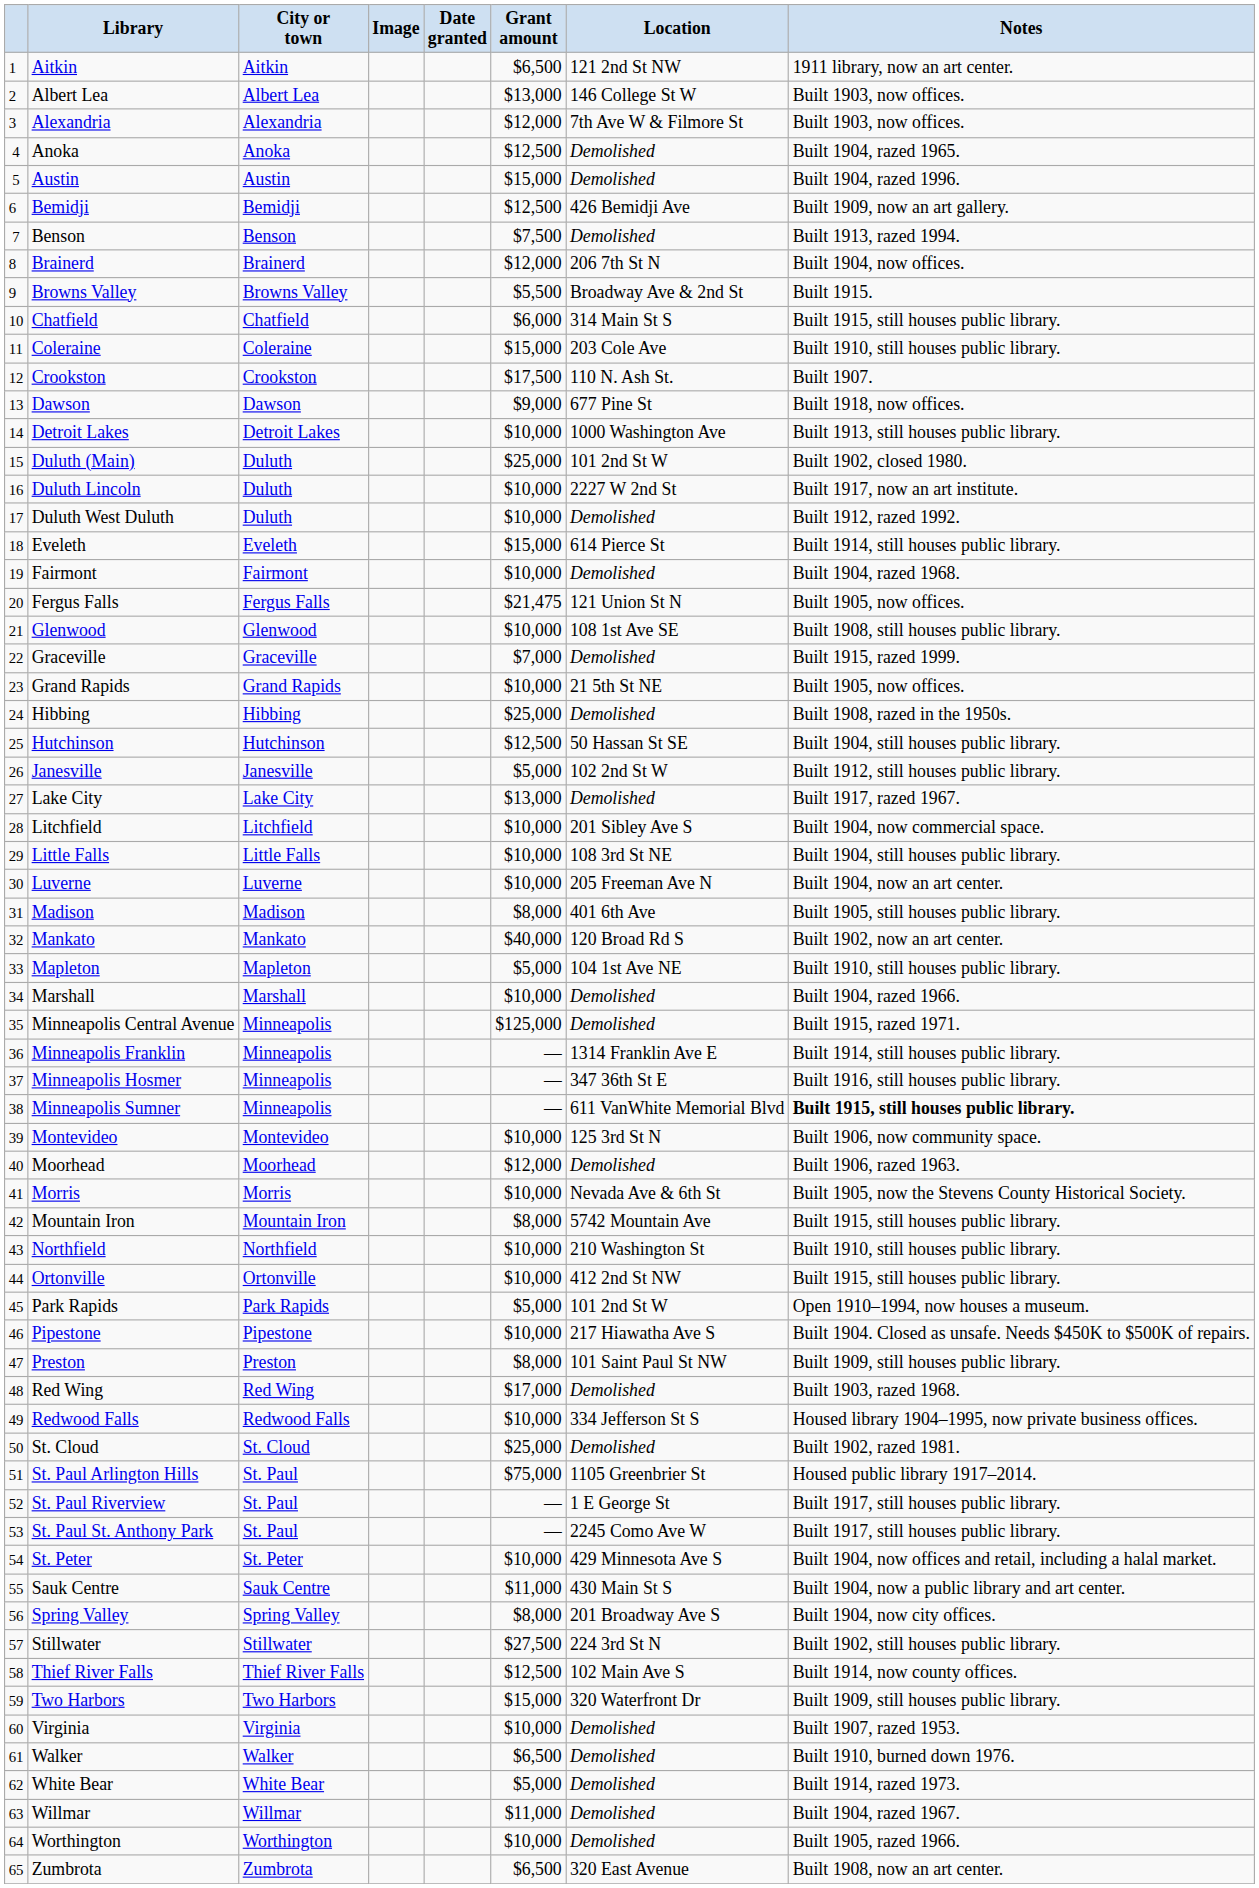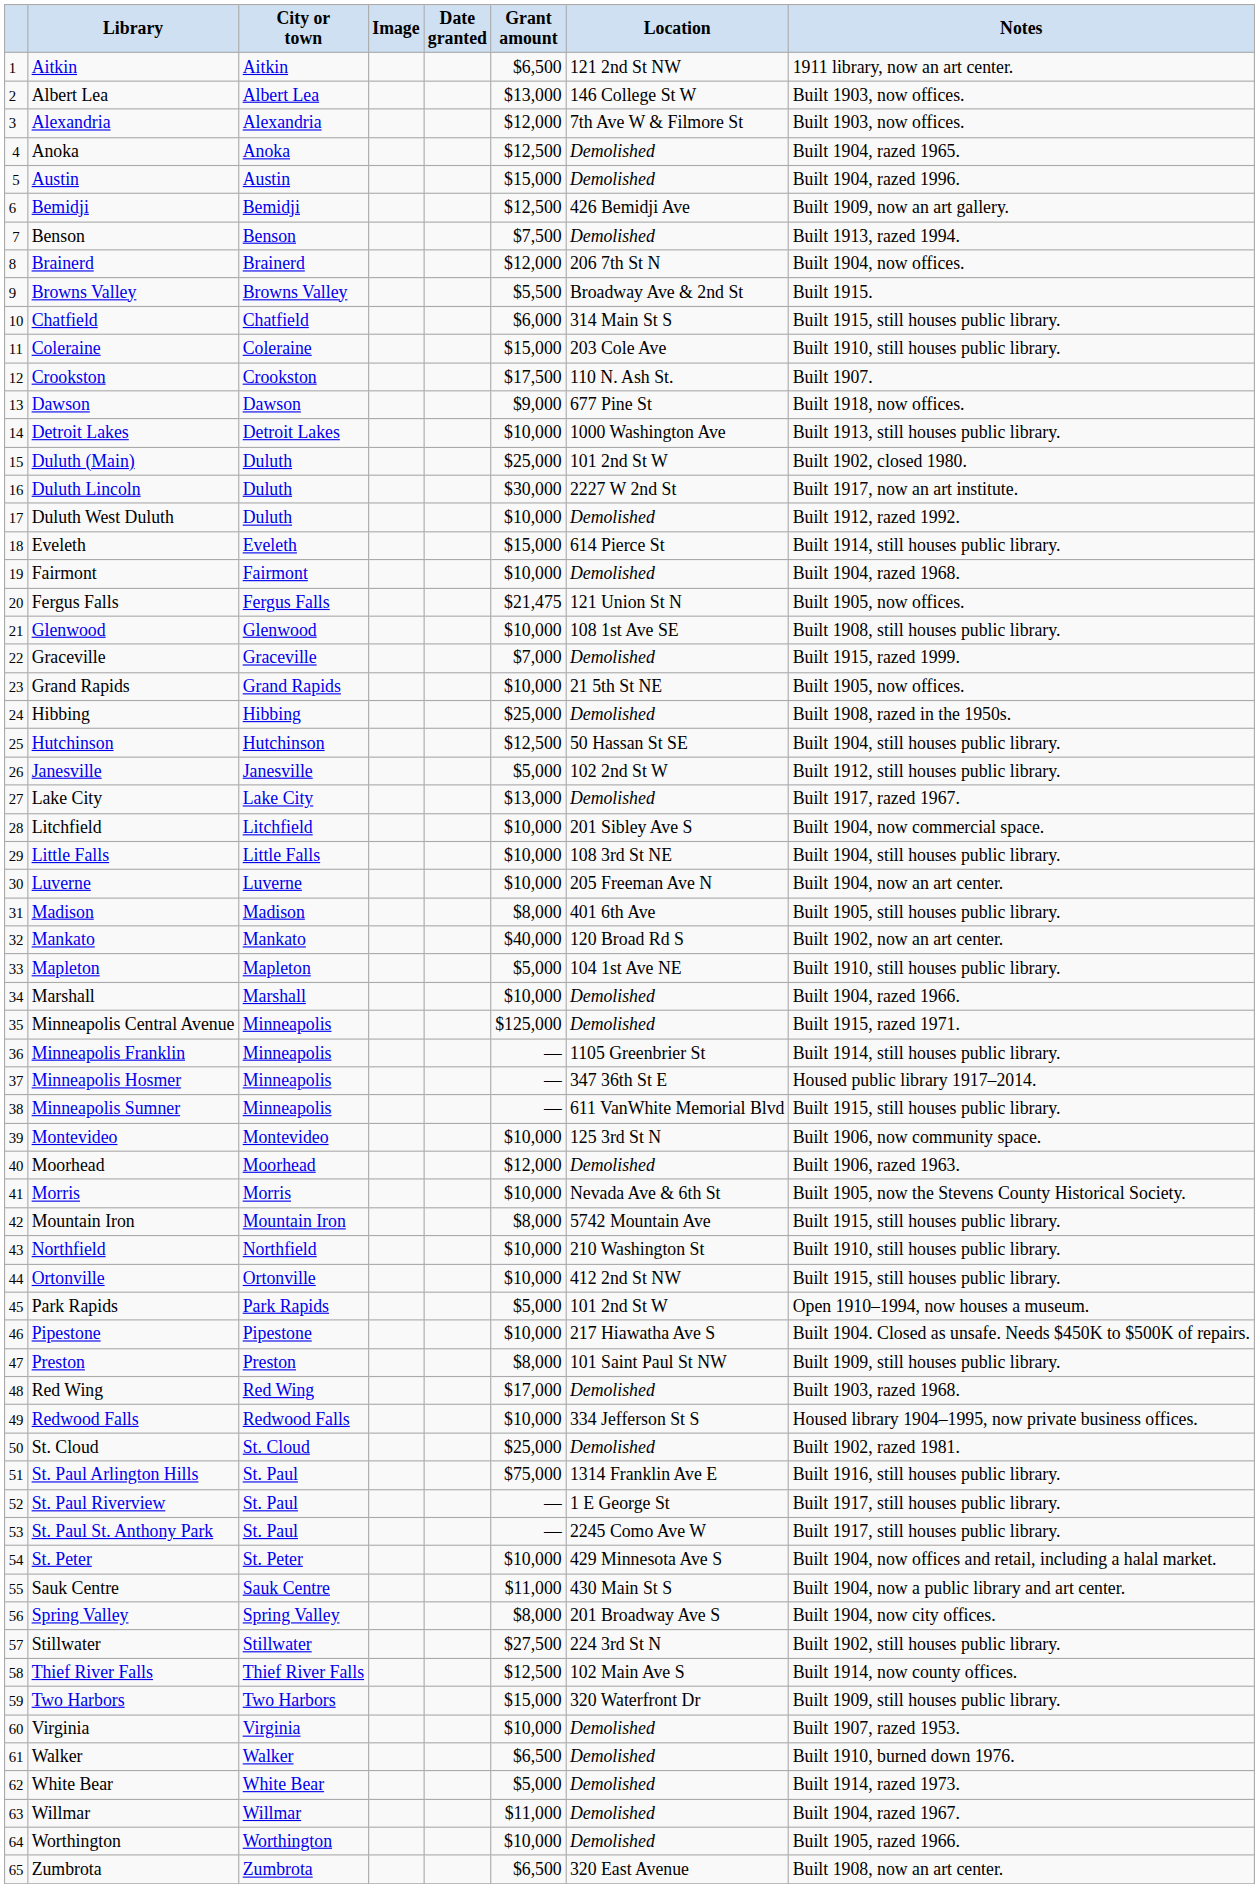Duluth Lincoln | Grant amount: $10,000 -> $30,000
Minneapolis Franklin | Location: 1314 Franklin Ave E -> 1105 Greenbrier St
Minneapolis Hosmer | Notes: Built 1916, still houses public library. -> Housed public library 1917–2014.
Minneapolis Sumner | Notes: bold -> normal
St. Paul Arlington Hills | Location: 1105 Greenbrier St -> 1314 Franklin Ave E
St. Paul Arlington Hills | Notes: Housed public library 1917–2014. -> Built 1916, still houses public library.
